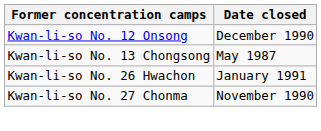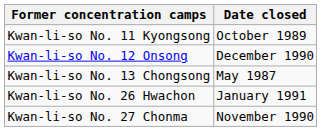+ row: Kwan-li-so No. 11 Kyongsong | October 1989
